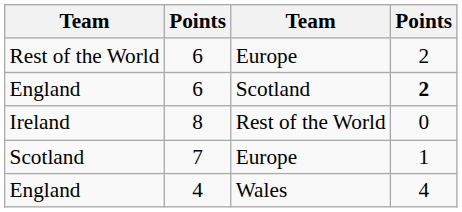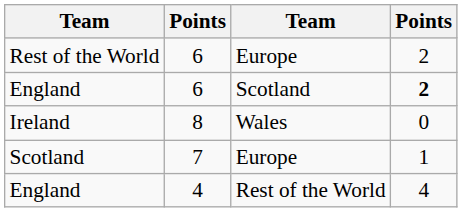Ireland | column 3: Rest of the World -> Wales
England / 4 | column 3: Wales -> Rest of the World
